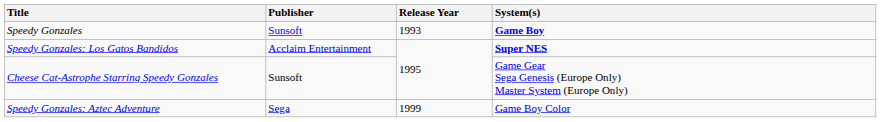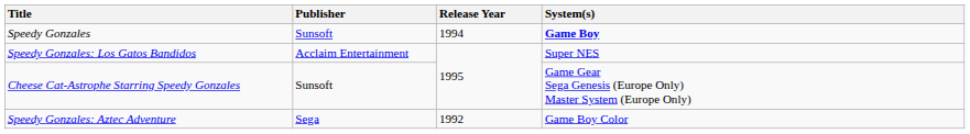Speedy Gonzales | Release Year: 1993 -> 1994
Speedy Gonzales: Los Gatos Bandidos | System(s): bold -> normal
Speedy Gonzales: Aztec Adventure | Release Year: 1999 -> 1992
